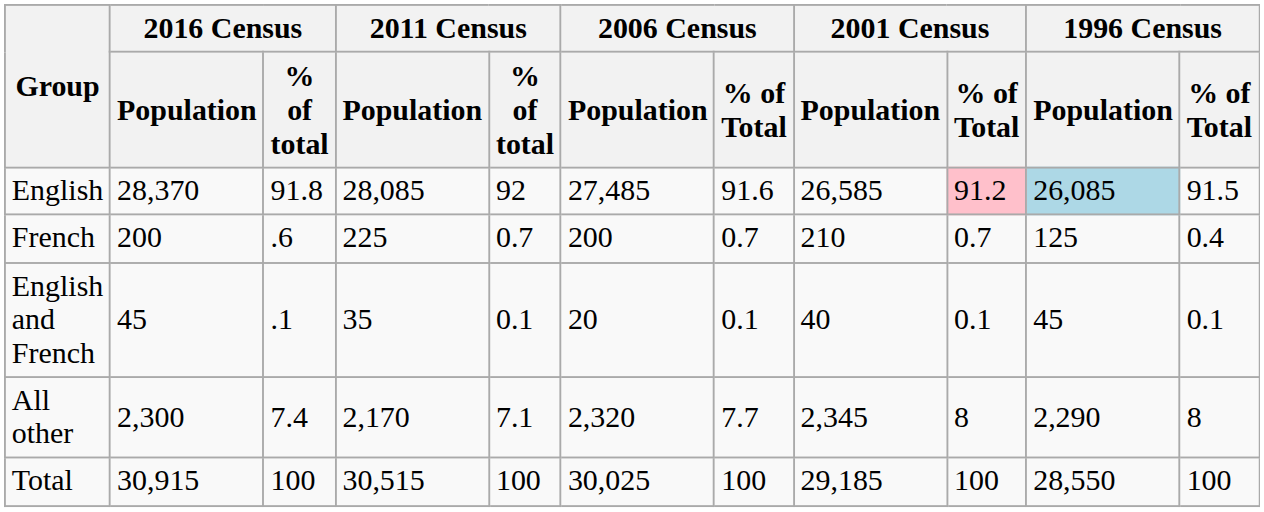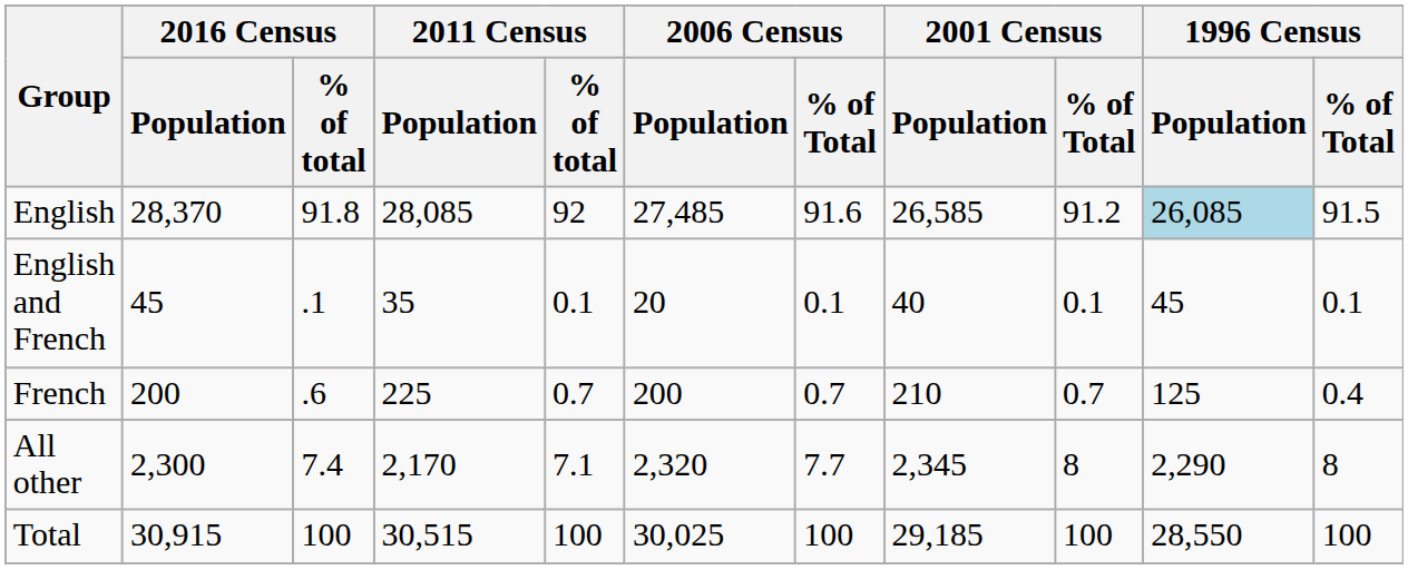English | 2001 Census / % of Total: pink background -> no background
rows swapped: French <-> English and French
